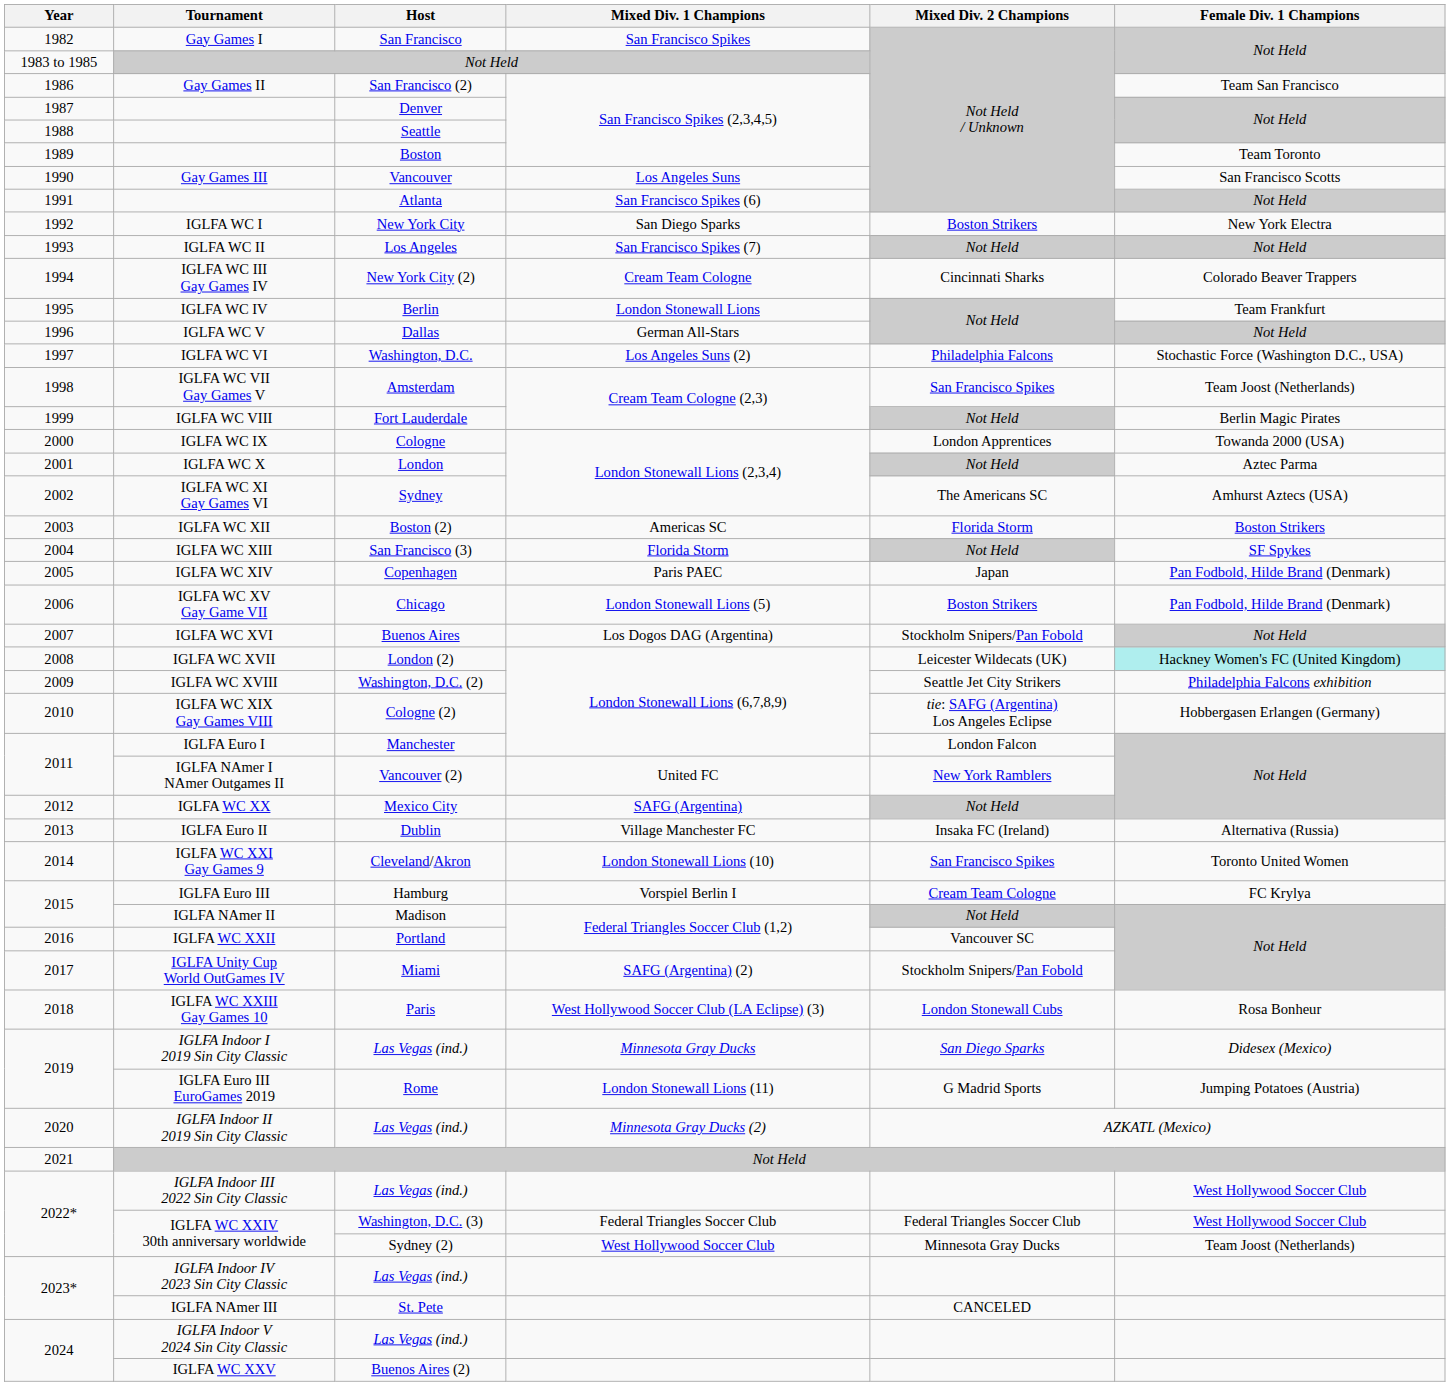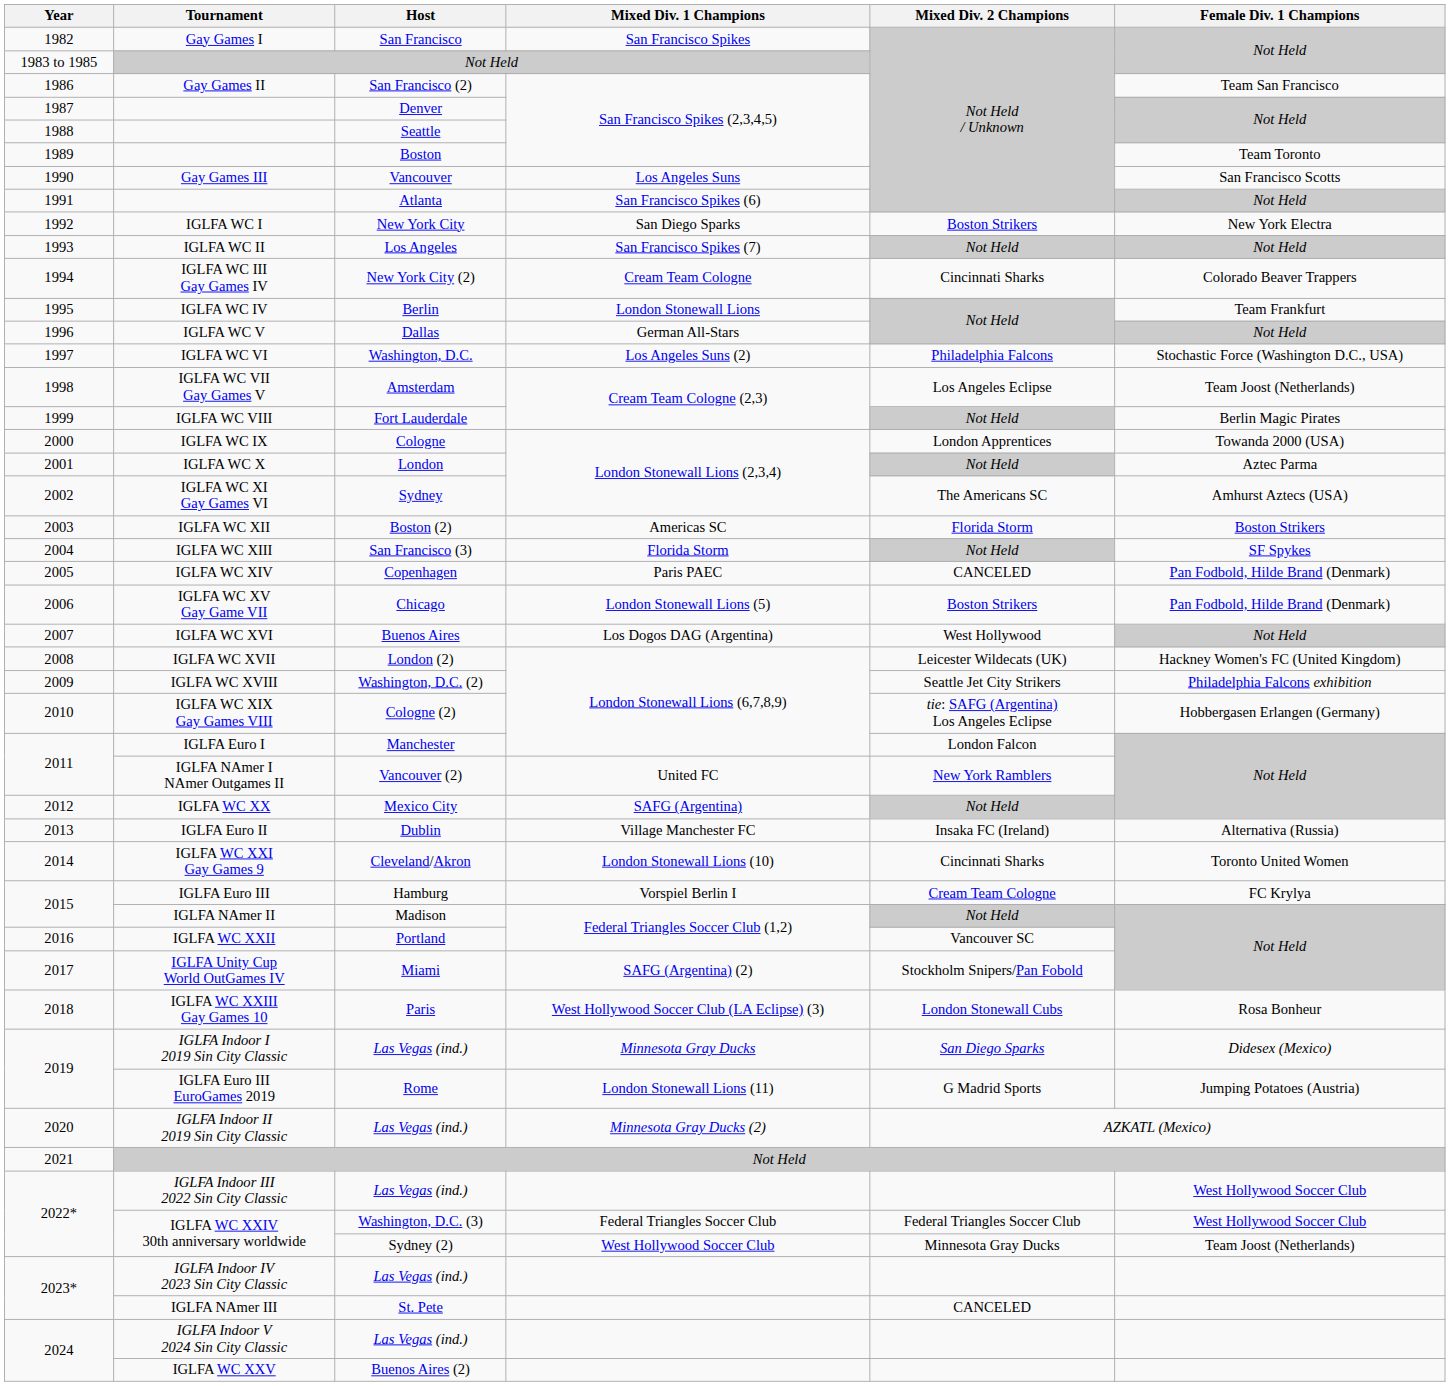IGLFA WC VII Gay Games V | Mixed Div. 2 Champions: San Francisco Spikes -> Los Angeles Eclipse
IGLFA WC XIV | Mixed Div. 2 Champions: Japan -> CANCELED
IGLFA WC XVI | Mixed Div. 2 Champions: Stockholm Snipers/Pan Fobold -> West Hollywood
IGLFA WC XVII | Female Div. 1 Champions: paleturquoise background -> no background
IGLFA WC XXI Gay Games 9 | Mixed Div. 2 Champions: San Francisco Spikes -> Cincinnati Sharks
